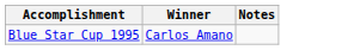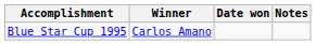+ column: Date won
